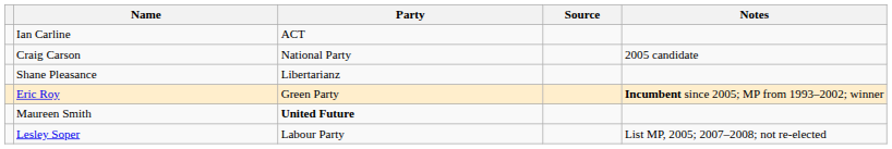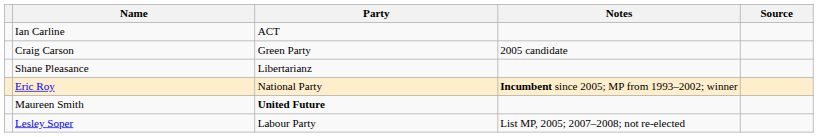columns swapped: Notes <-> Source
Craig Carson | Party: National Party -> Green Party
Eric Roy | Party: Green Party -> National Party
